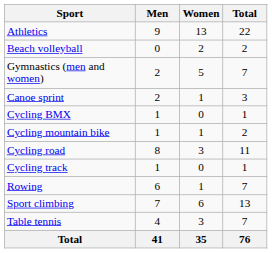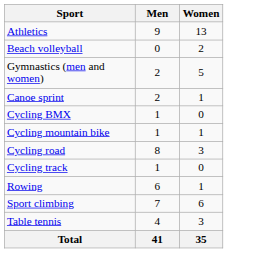- column: Total | 22 | 2 | 7 | 3 | 1 | 2 | 11 | 1 | 7 | 13 | 7 | 76
